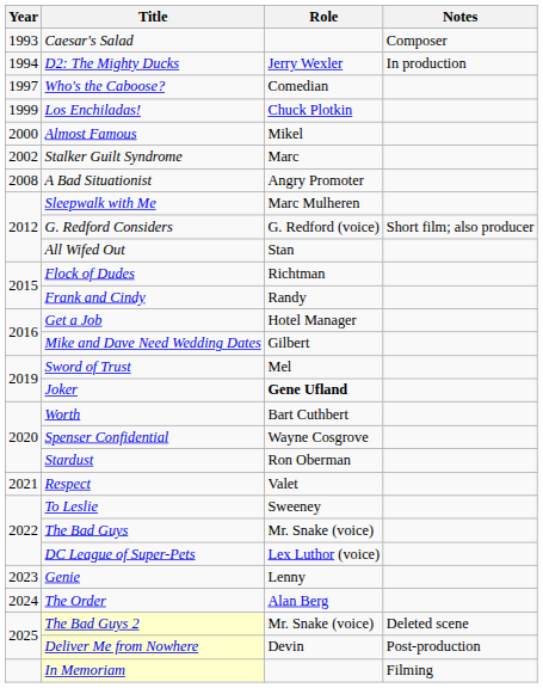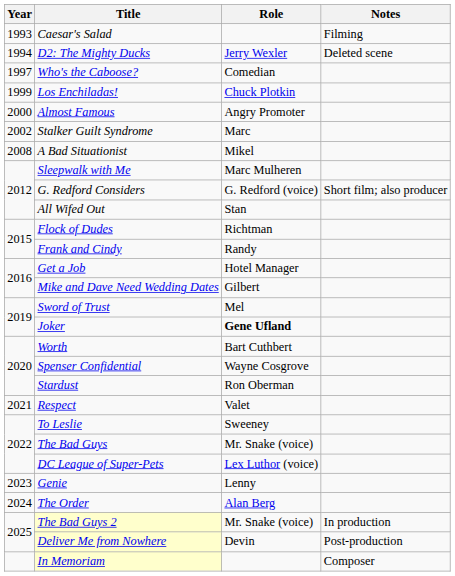Caesar's Salad | Notes: Composer -> Filming
D2: The Mighty Ducks | Notes: In production -> Deleted scene
Almost Famous | Role: Mikel -> Angry Promoter
A Bad Situationist | Role: Angry Promoter -> Mikel
The Bad Guys 2 | Notes: Deleted scene -> In production
In Memoriam | Notes: Filming -> Composer
